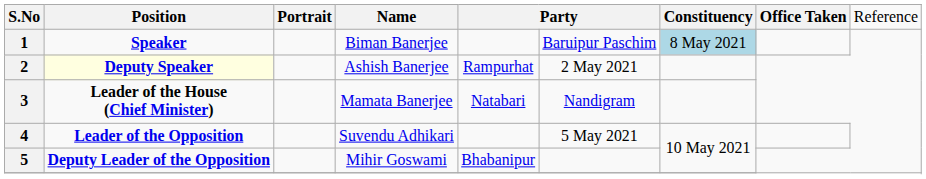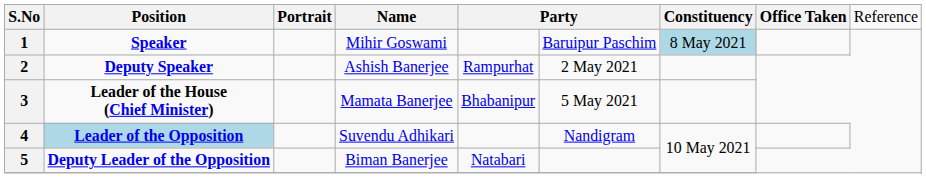1 | column 4: Biman Banerjee -> Mihir Goswami
2 | column 2: lightyellow background -> no background
3 | column 5: Natabari -> Bhabanipur
3 | column 6: Nandigram -> 5 May 2021
4 | column 2: no background -> lightblue background
4 | column 6: 5 May 2021 -> Nandigram
5 | column 4: Mihir Goswami -> Biman Banerjee
5 | column 5: Bhabanipur -> Natabari
